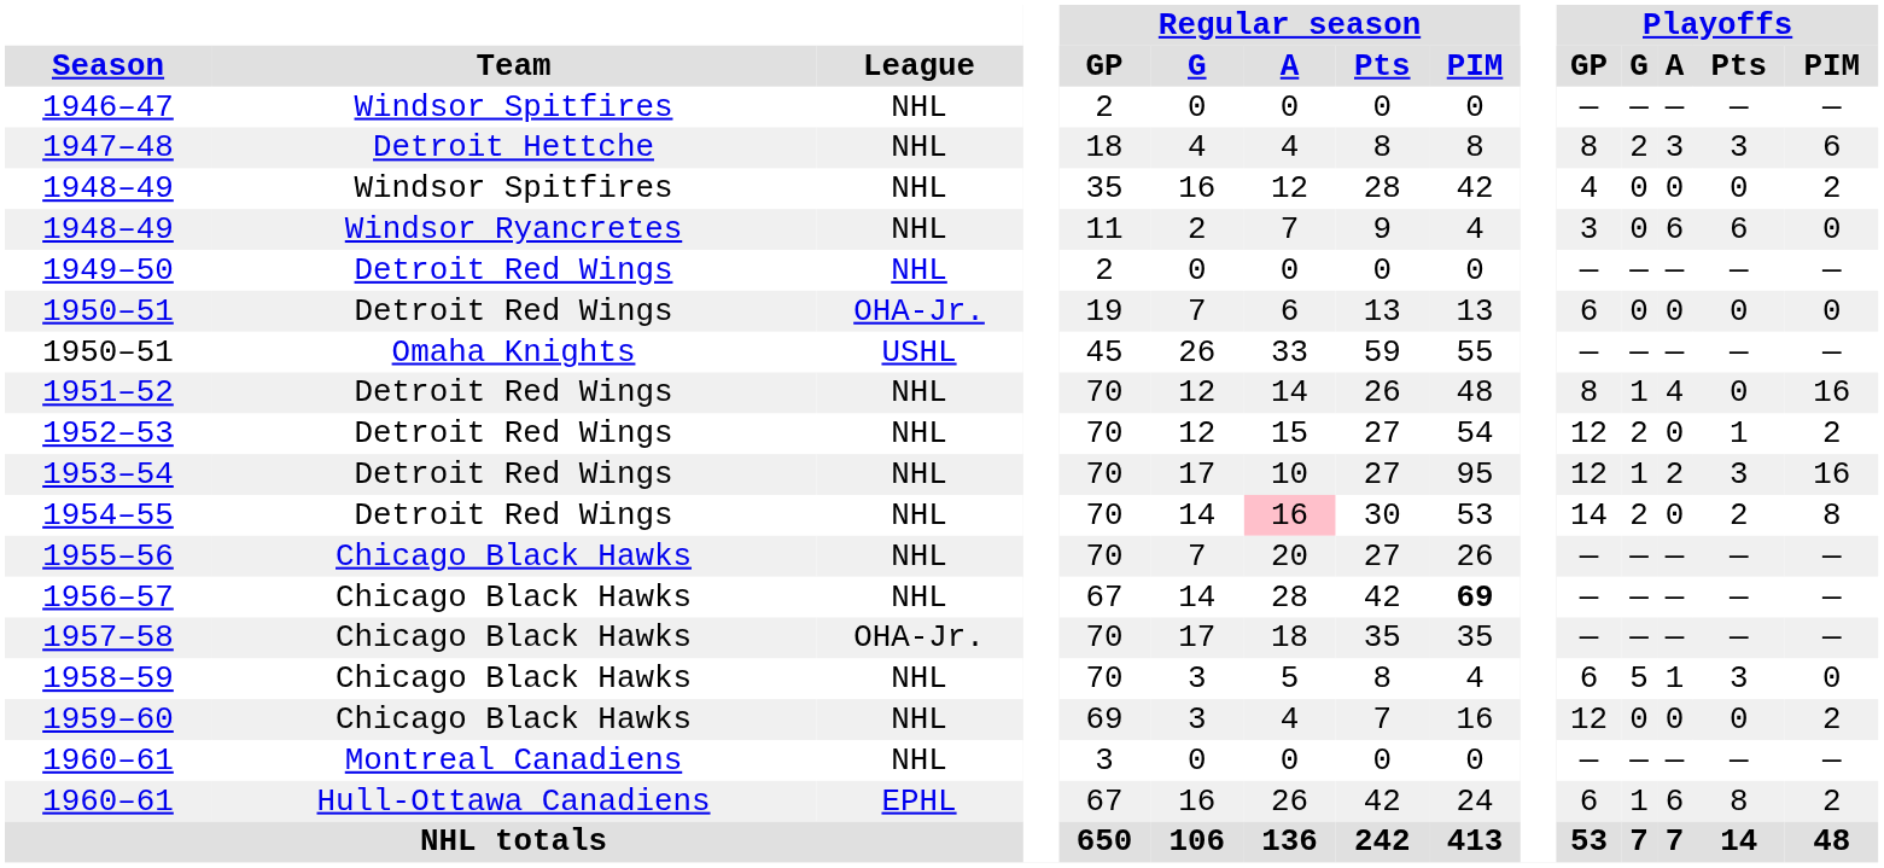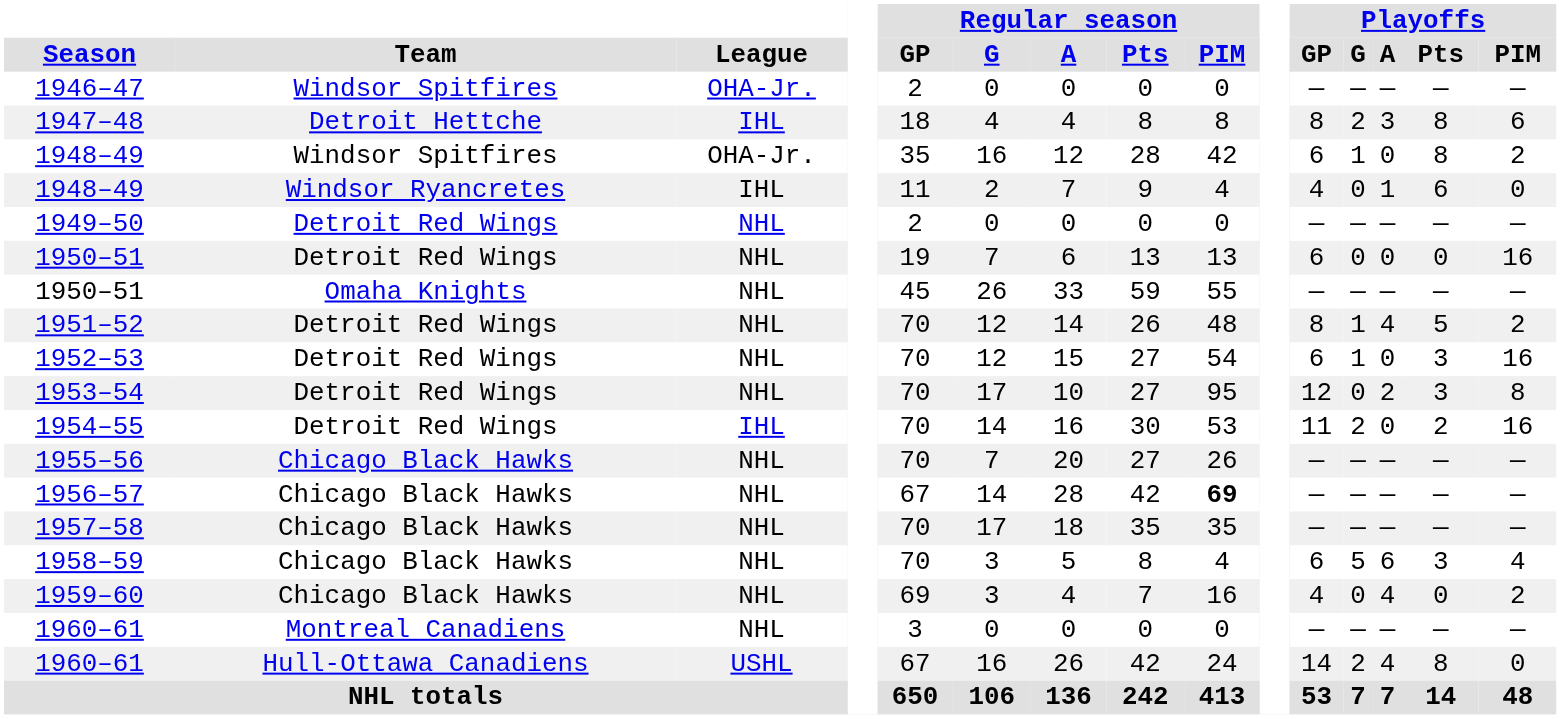1946–47 | League: NHL -> OHA-Jr.
1947–48 | League: NHL -> IHL
1947–48 | Playoffs / Pts: 3 -> 8
1948–49 / Windsor Spitfires | League: NHL -> OHA-Jr.
1948–49 / Windsor Spitfires | Playoffs / GP: 4 -> 6
1948–49 / Windsor Spitfires | Playoffs / G: 0 -> 1
1948–49 / Windsor Spitfires | Playoffs / Pts: 0 -> 8
1948–49 / Windsor Ryancretes | League: NHL -> IHL
1948–49 / Windsor Ryancretes | Playoffs / GP: 3 -> 4
1948–49 / Windsor Ryancretes | Playoffs / A: 6 -> 1
1950–51 / Detroit Red Wings | League: OHA-Jr. -> NHL
1950–51 / Detroit Red Wings | Playoffs / PIM: 0 -> 16
1950–51 / Omaha Knights | League: USHL -> NHL
1951–52 | Playoffs / Pts: 0 -> 5
1951–52 | Playoffs / PIM: 16 -> 2
1952–53 | Playoffs / GP: 12 -> 6
1952–53 | Playoffs / G: 2 -> 1
1952–53 | Playoffs / Pts: 1 -> 3
1952–53 | Playoffs / PIM: 2 -> 16
1953–54 | Playoffs / G: 1 -> 0
1953–54 | Playoffs / PIM: 16 -> 8
1954–55 | League: NHL -> IHL
1954–55 | Regular season / A: pink background -> no background
1954–55 | Playoffs / GP: 14 -> 11
1954–55 | Playoffs / PIM: 8 -> 16
1957–58 | League: OHA-Jr. -> NHL
1958–59 | Playoffs / A: 1 -> 6
1958–59 | Playoffs / PIM: 0 -> 4
1959–60 | Playoffs / GP: 12 -> 4
1959–60 | Playoffs / A: 0 -> 4
1960–61 / Hull-Ottawa Canadiens | League: EPHL -> USHL
1960–61 / Hull-Ottawa Canadiens | Playoffs / GP: 6 -> 14
1960–61 / Hull-Ottawa Canadiens | Playoffs / G: 1 -> 2
1960–61 / Hull-Ottawa Canadiens | Playoffs / A: 6 -> 4
1960–61 / Hull-Ottawa Canadiens | Playoffs / PIM: 2 -> 0
